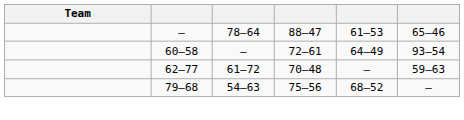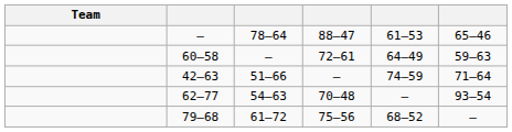60–58 | column 6: 93–54 -> 59–63
+ row: 42–63 | 51–66 | — | 74–59 | 71–64
62–77 | column 3: 61–72 -> 54–63
62–77 | column 6: 59–63 -> 93–54
79–68 | column 3: 54–63 -> 61–72
